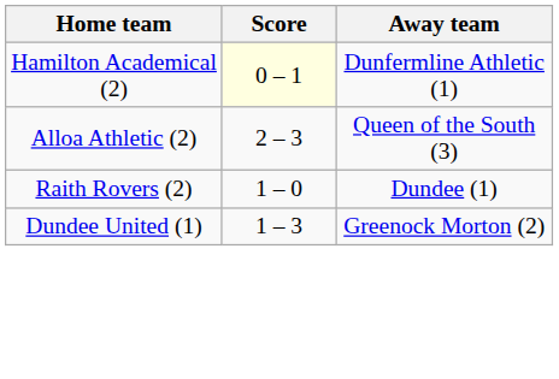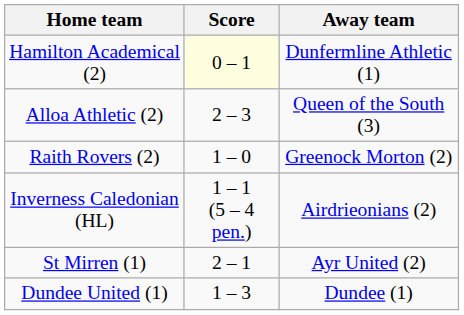Raith Rovers (2) | Away team: Dundee (1) -> Greenock Morton (2)
+ row: Inverness Caledonian (HL) | 1 – 1 (5 – 4 pen.) | Airdrieonians (2)
+ row: St Mirren (1) | 2 – 1 | Ayr United (2)
Dundee United (1) | Away team: Greenock Morton (2) -> Dundee (1)
